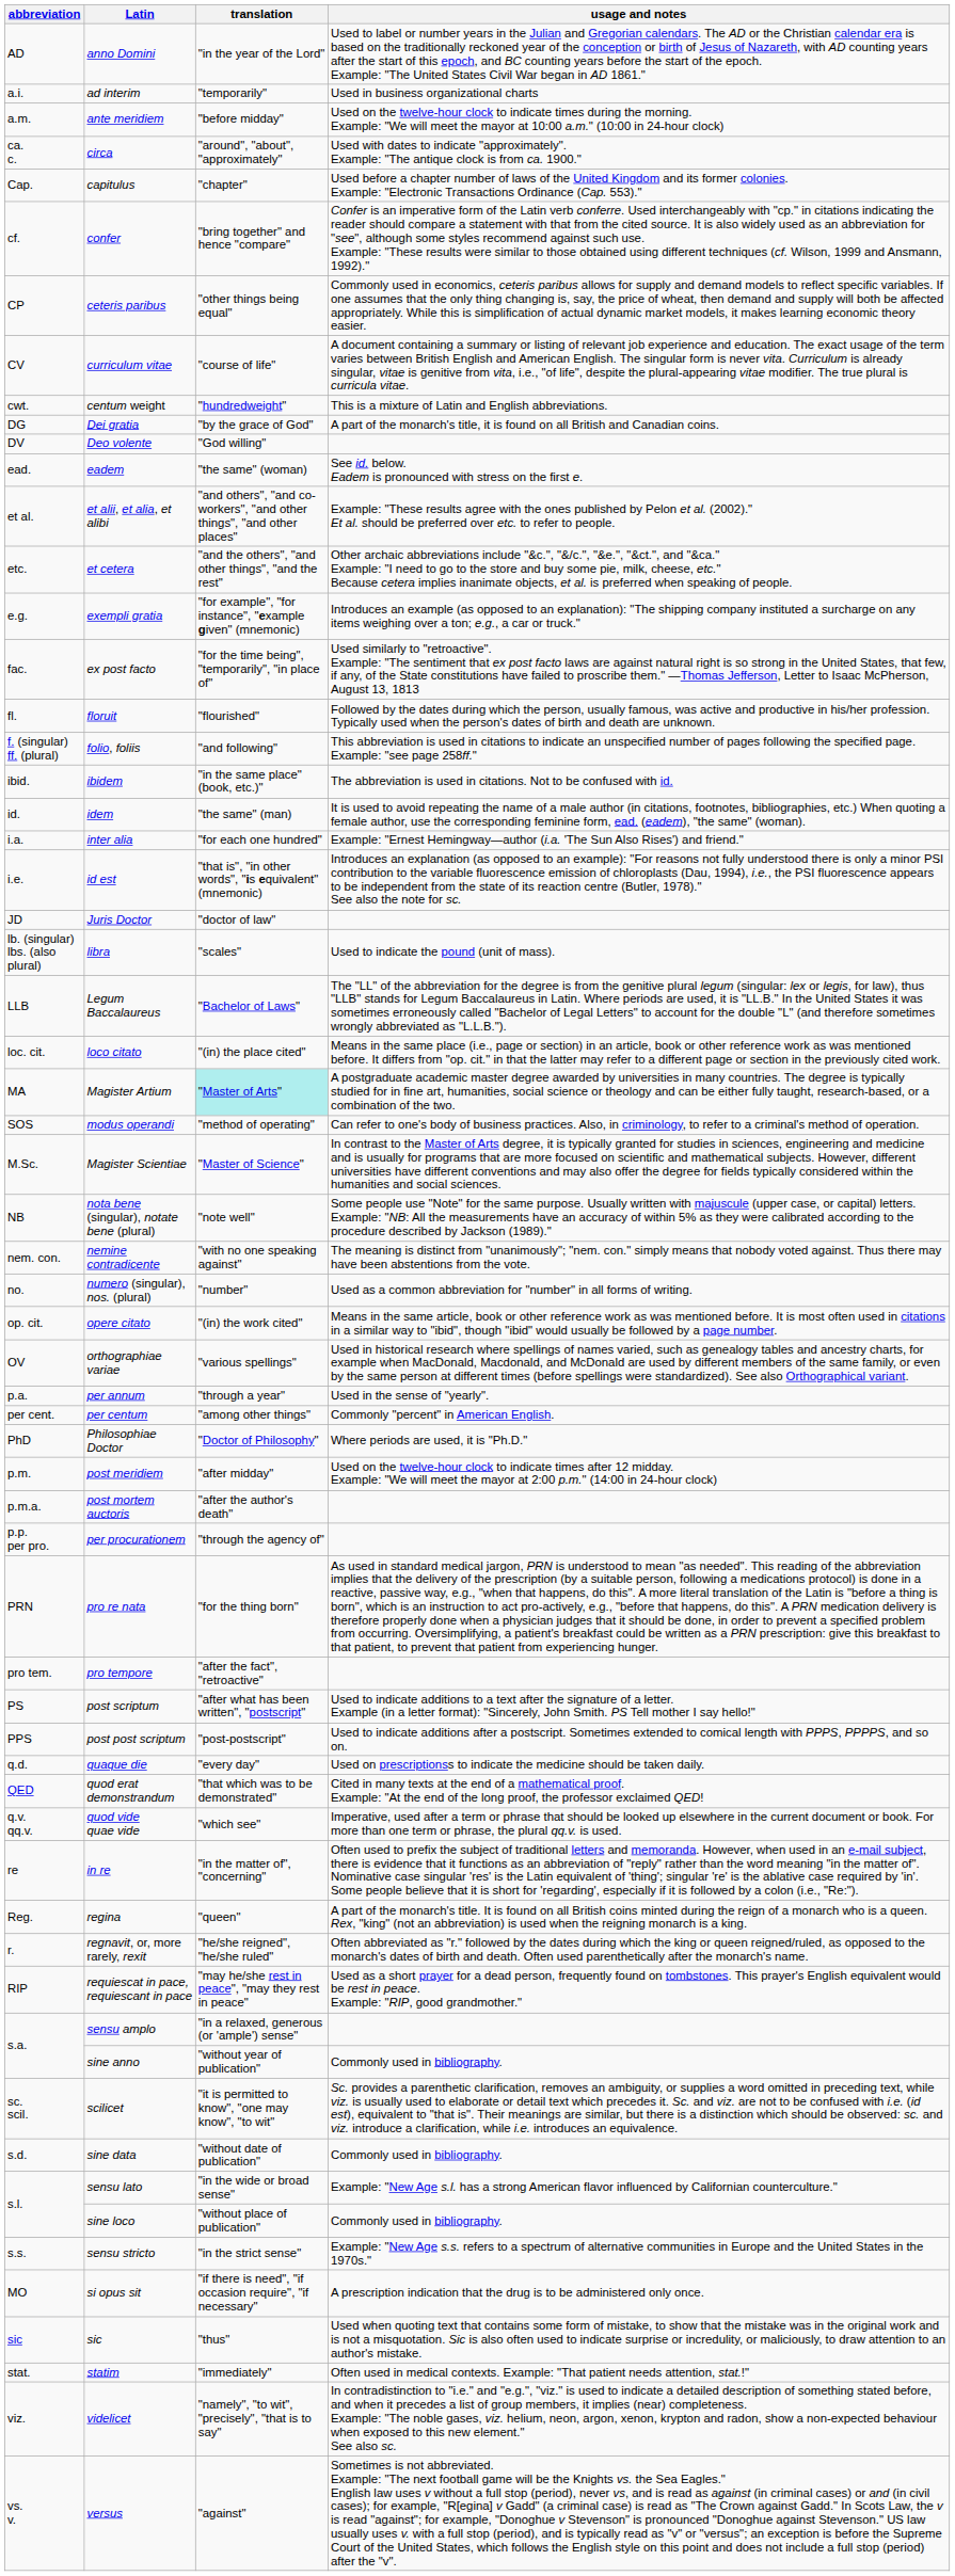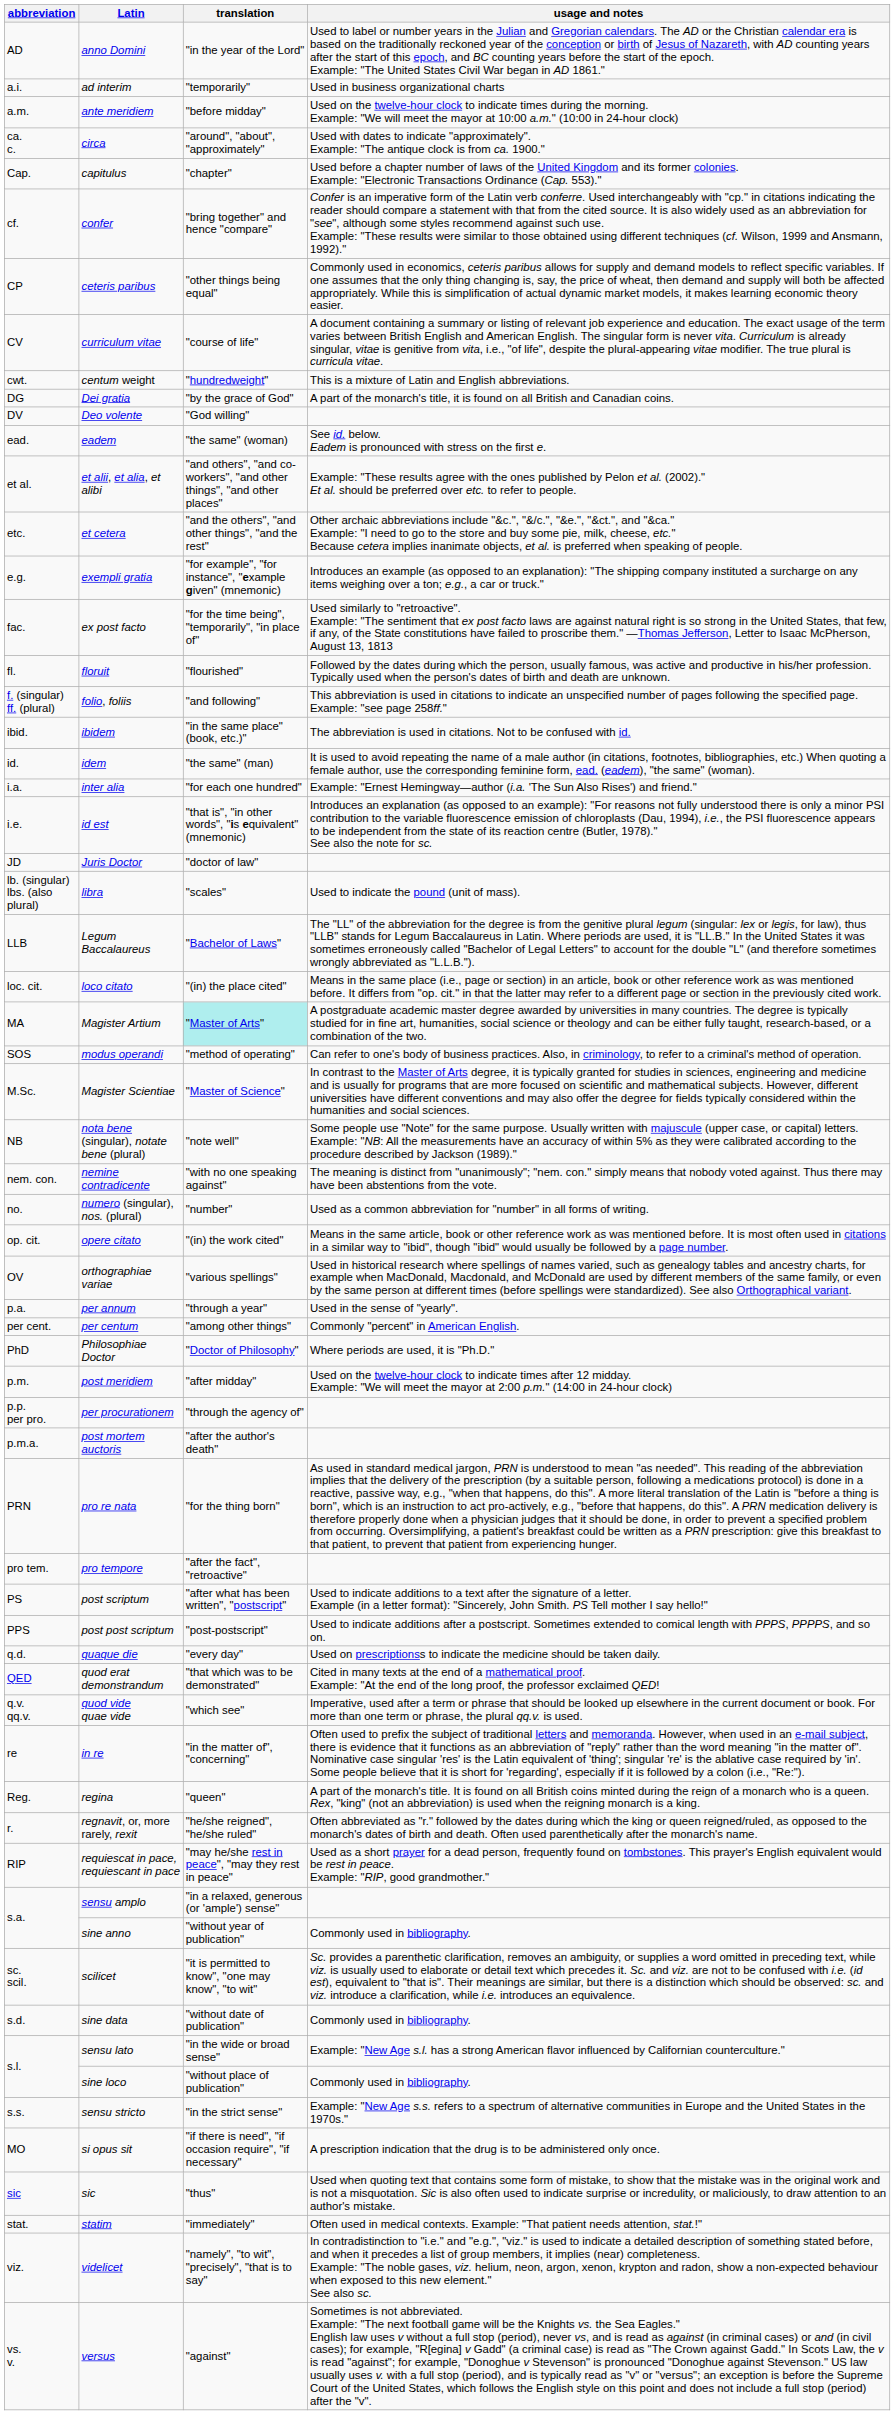rows swapped: post mortem auctoris <-> per procurationem
